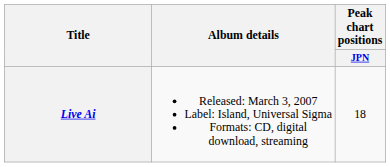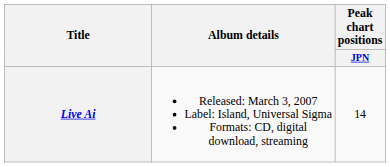Live Ai | Peak chart positions / JPN: 18 -> 14
